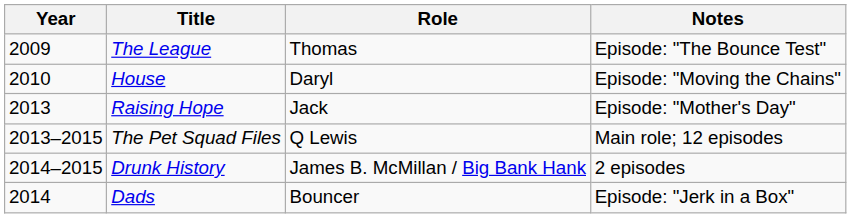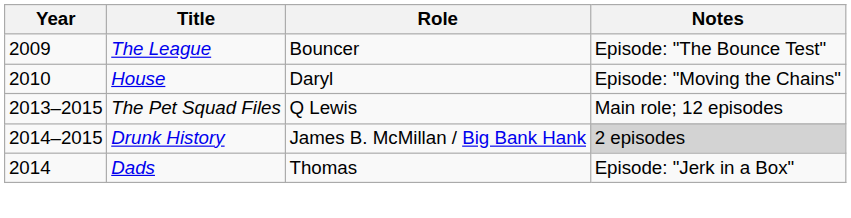The League | Role: Thomas -> Bouncer
- row: 2013 | Raising Hope | Jack | Episode: "Mother's Day"
Drunk History | Notes: no background -> lightgrey background
Dads | Role: Bouncer -> Thomas
